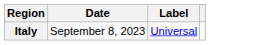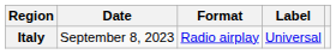+ column: Format | Radio airplay
